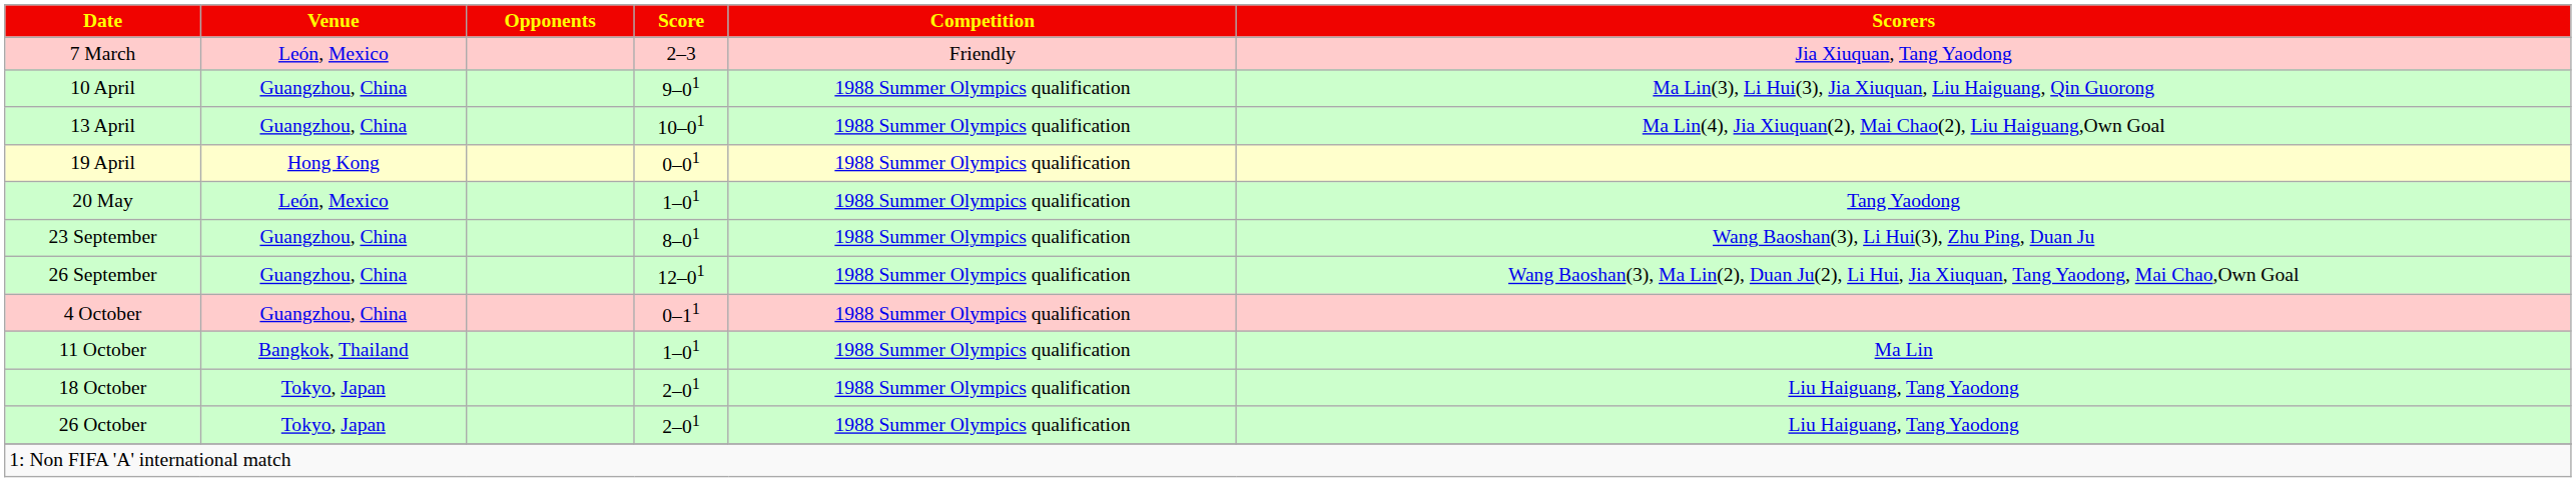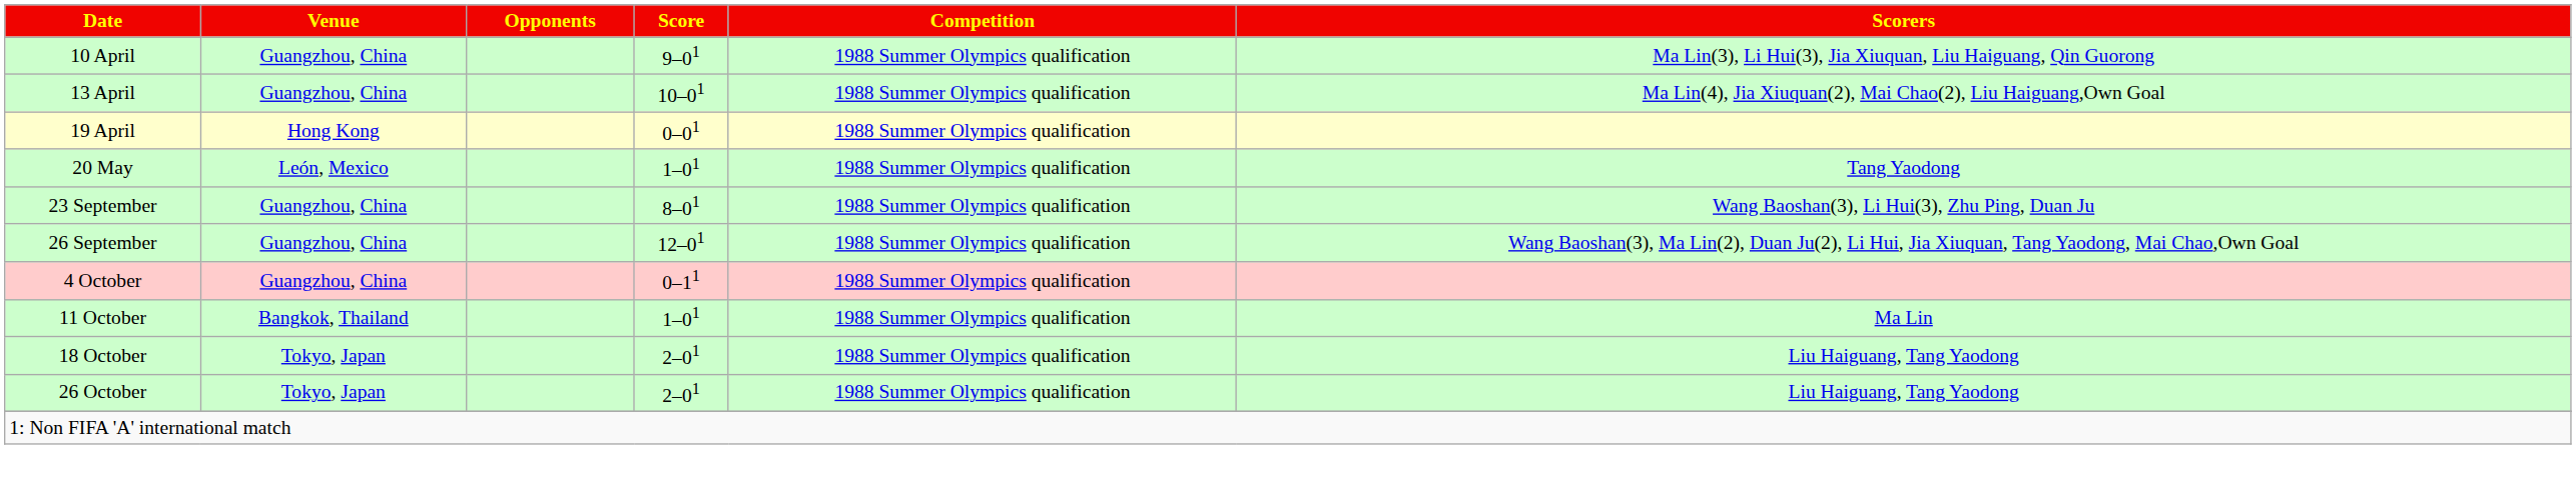- row: 7 March | León, Mexico | 2–3 | Friendly | Jia Xiuquan, Tang Yaodong
